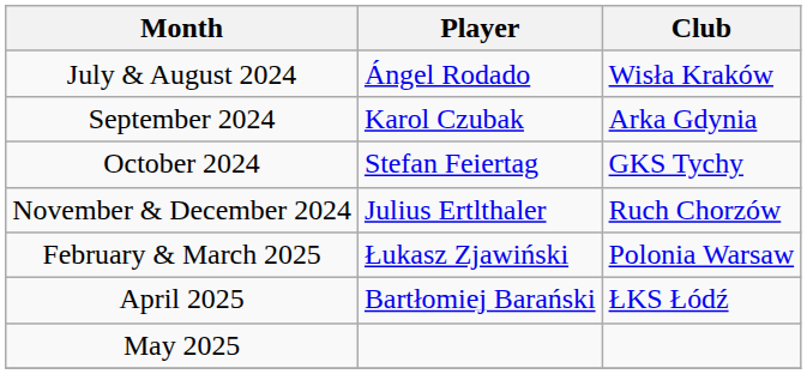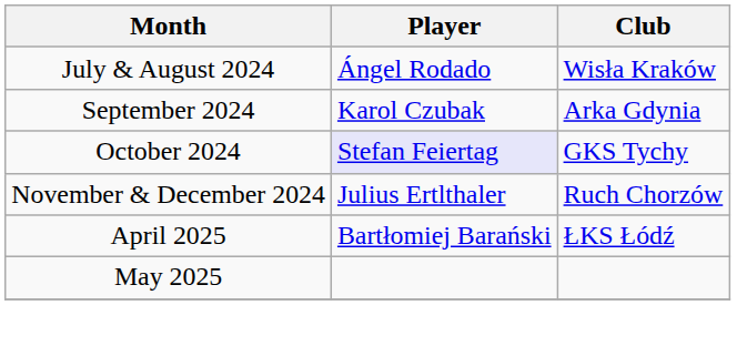October 2024 | Player: no background -> lavender background
- row: February & March 2025 | Łukasz Zjawiński | Polonia Warsaw
